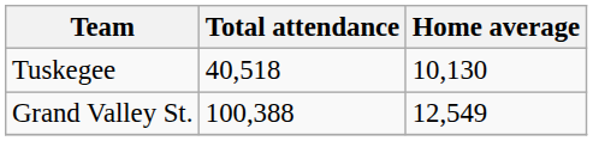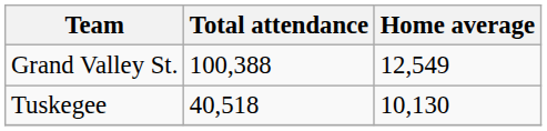rows swapped: Grand Valley St. <-> Tuskegee
